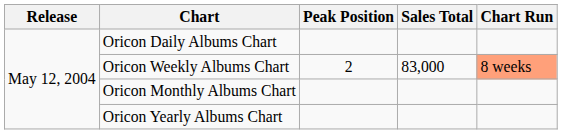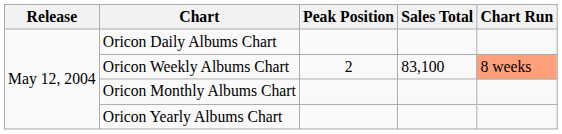Oricon Weekly Albums Chart | Sales Total: 83,000 -> 83,100
